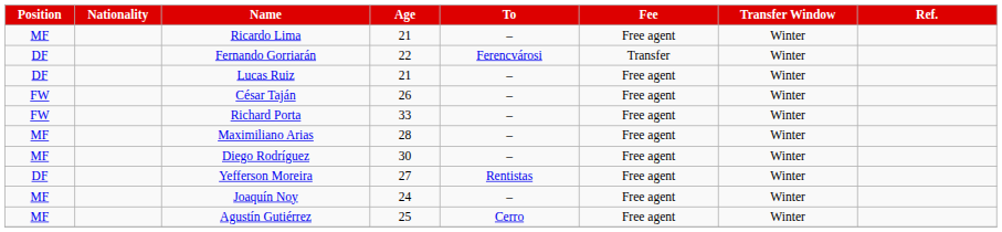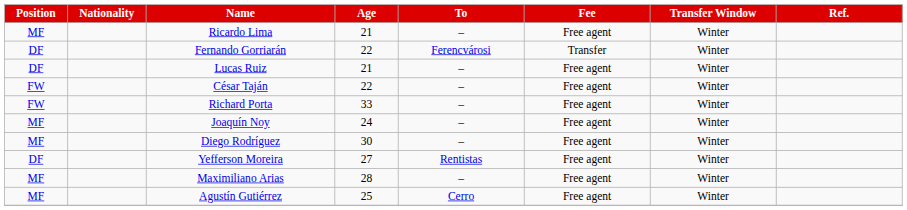César Taján | Age: 26 -> 22
rows swapped: Joaquín Noy <-> Maximiliano Arias
